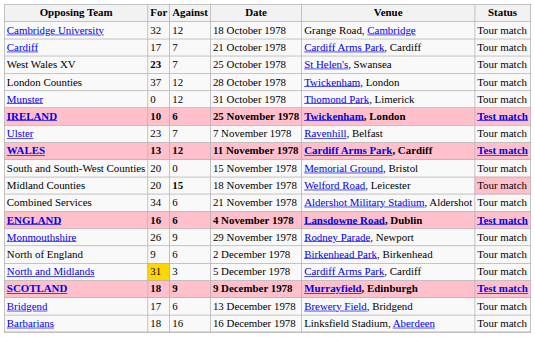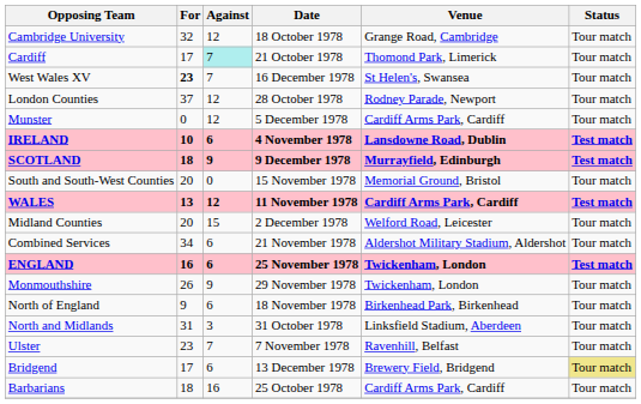Cardiff | Against: no background -> paleturquoise background
Cardiff | Venue: Cardiff Arms Park, Cardiff -> Thomond Park, Limerick
West Wales XV | Date: 25 October 1978 -> 16 December 1978
London Counties | Venue: Twickenham, London -> Rodney Parade, Newport
Munster | Date: 31 October 1978 -> 5 December 1978
Munster | Venue: Thomond Park, Limerick -> Cardiff Arms Park, Cardiff
IRELAND | Date: 25 November 1978 -> 4 November 1978
IRELAND | Venue: Twickenham, London -> Lansdowne Road, Dublin
rows swapped: Ulster <-> SCOTLAND
rows swapped: WALES <-> South and South-West Counties
Midland Counties | Against: bold -> normal
Midland Counties | Date: 18 November 1978 -> 2 December 1978
Midland Counties | Status: pink background -> no background
ENGLAND | Date: 4 November 1978 -> 25 November 1978
ENGLAND | Venue: Lansdowne Road, Dublin -> Twickenham, London
Monmouthshire | Venue: Rodney Parade, Newport -> Twickenham, London
North of England | Date: 2 December 1978 -> 18 November 1978
North and Midlands | For: gold background -> no background
North and Midlands | Date: 5 December 1978 -> 31 October 1978
North and Midlands | Venue: Cardiff Arms Park, Cardiff -> Linksfield Stadium, Aberdeen
Bridgend | Status: no background -> khaki background
Barbarians | Date: 16 December 1978 -> 25 October 1978
Barbarians | Venue: Linksfield Stadium, Aberdeen -> Cardiff Arms Park, Cardiff
